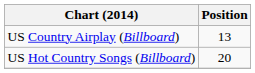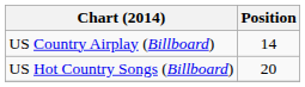US Country Airplay (Billboard) | Position: 13 -> 14
